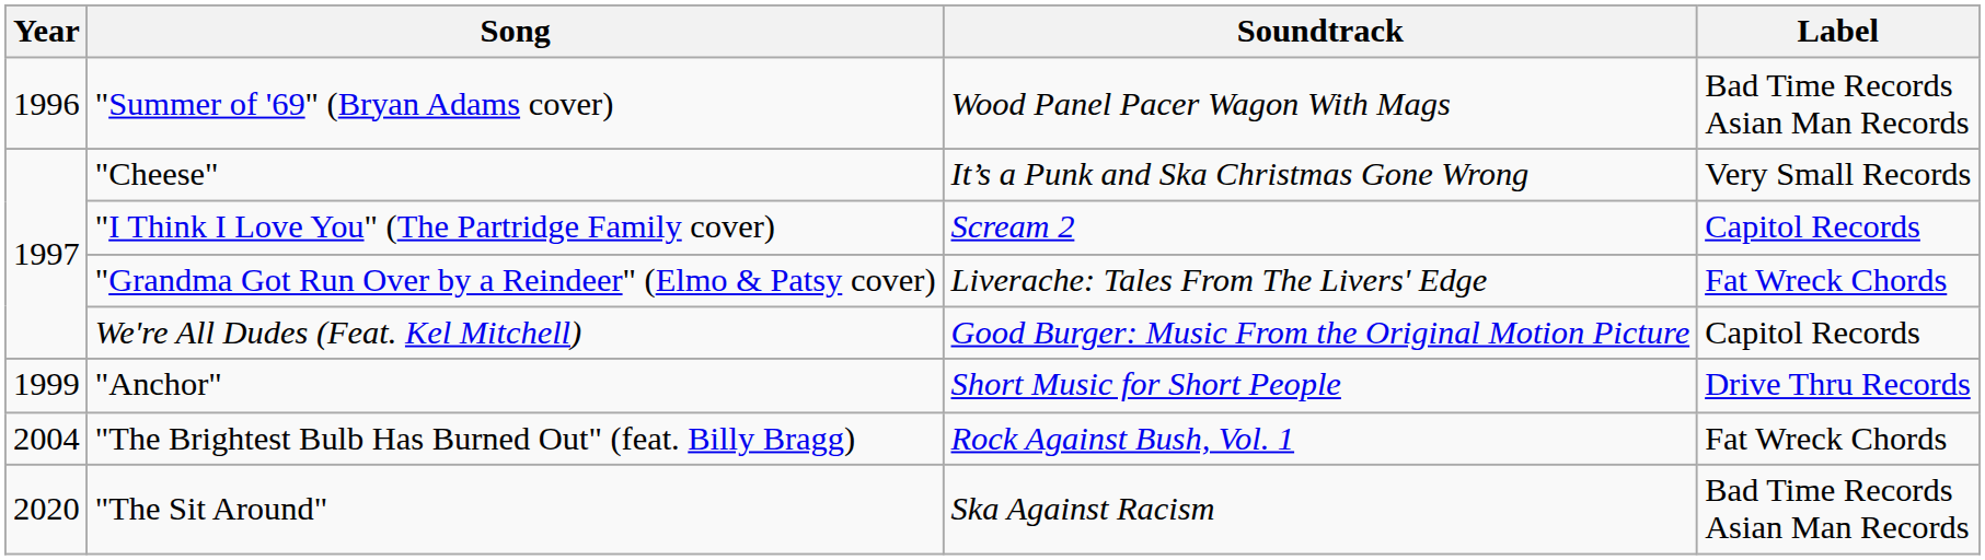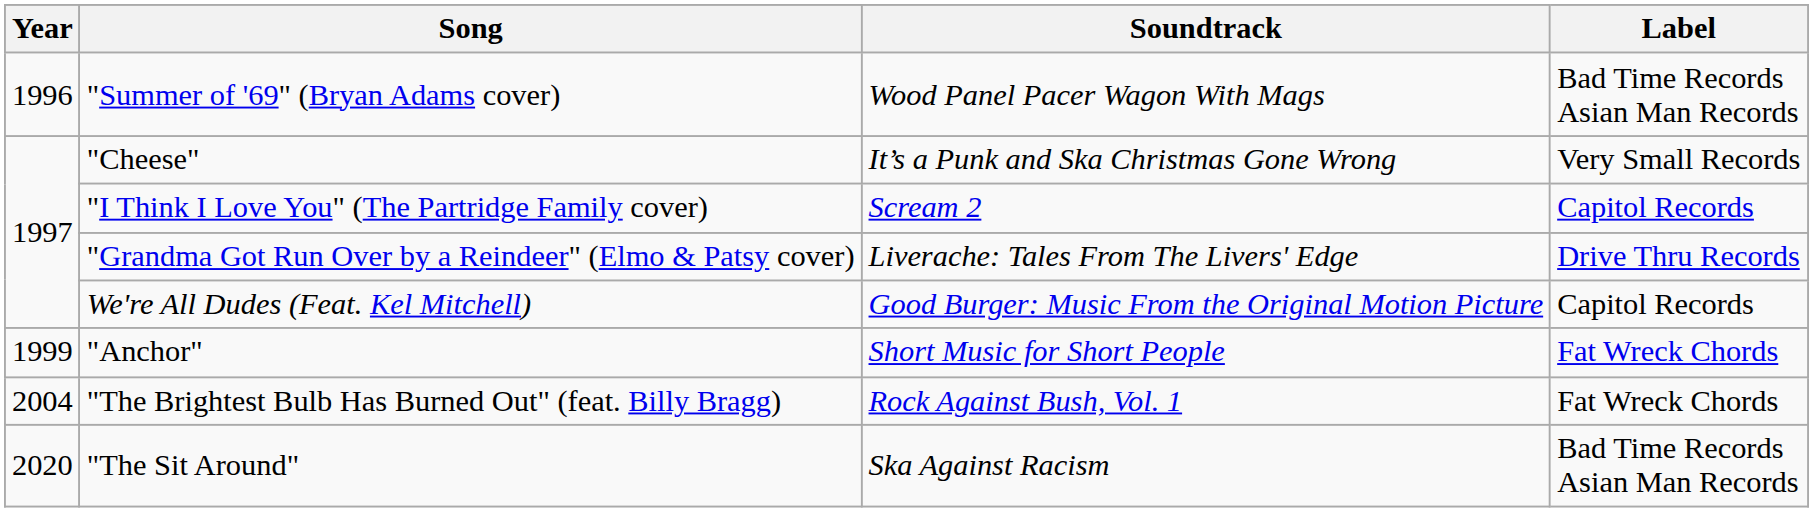"Grandma Got Run Over by a Reindeer" (Elmo & Patsy cover) | Label: Fat Wreck Chords -> Drive Thru Records
"Anchor" | Label: Drive Thru Records -> Fat Wreck Chords
